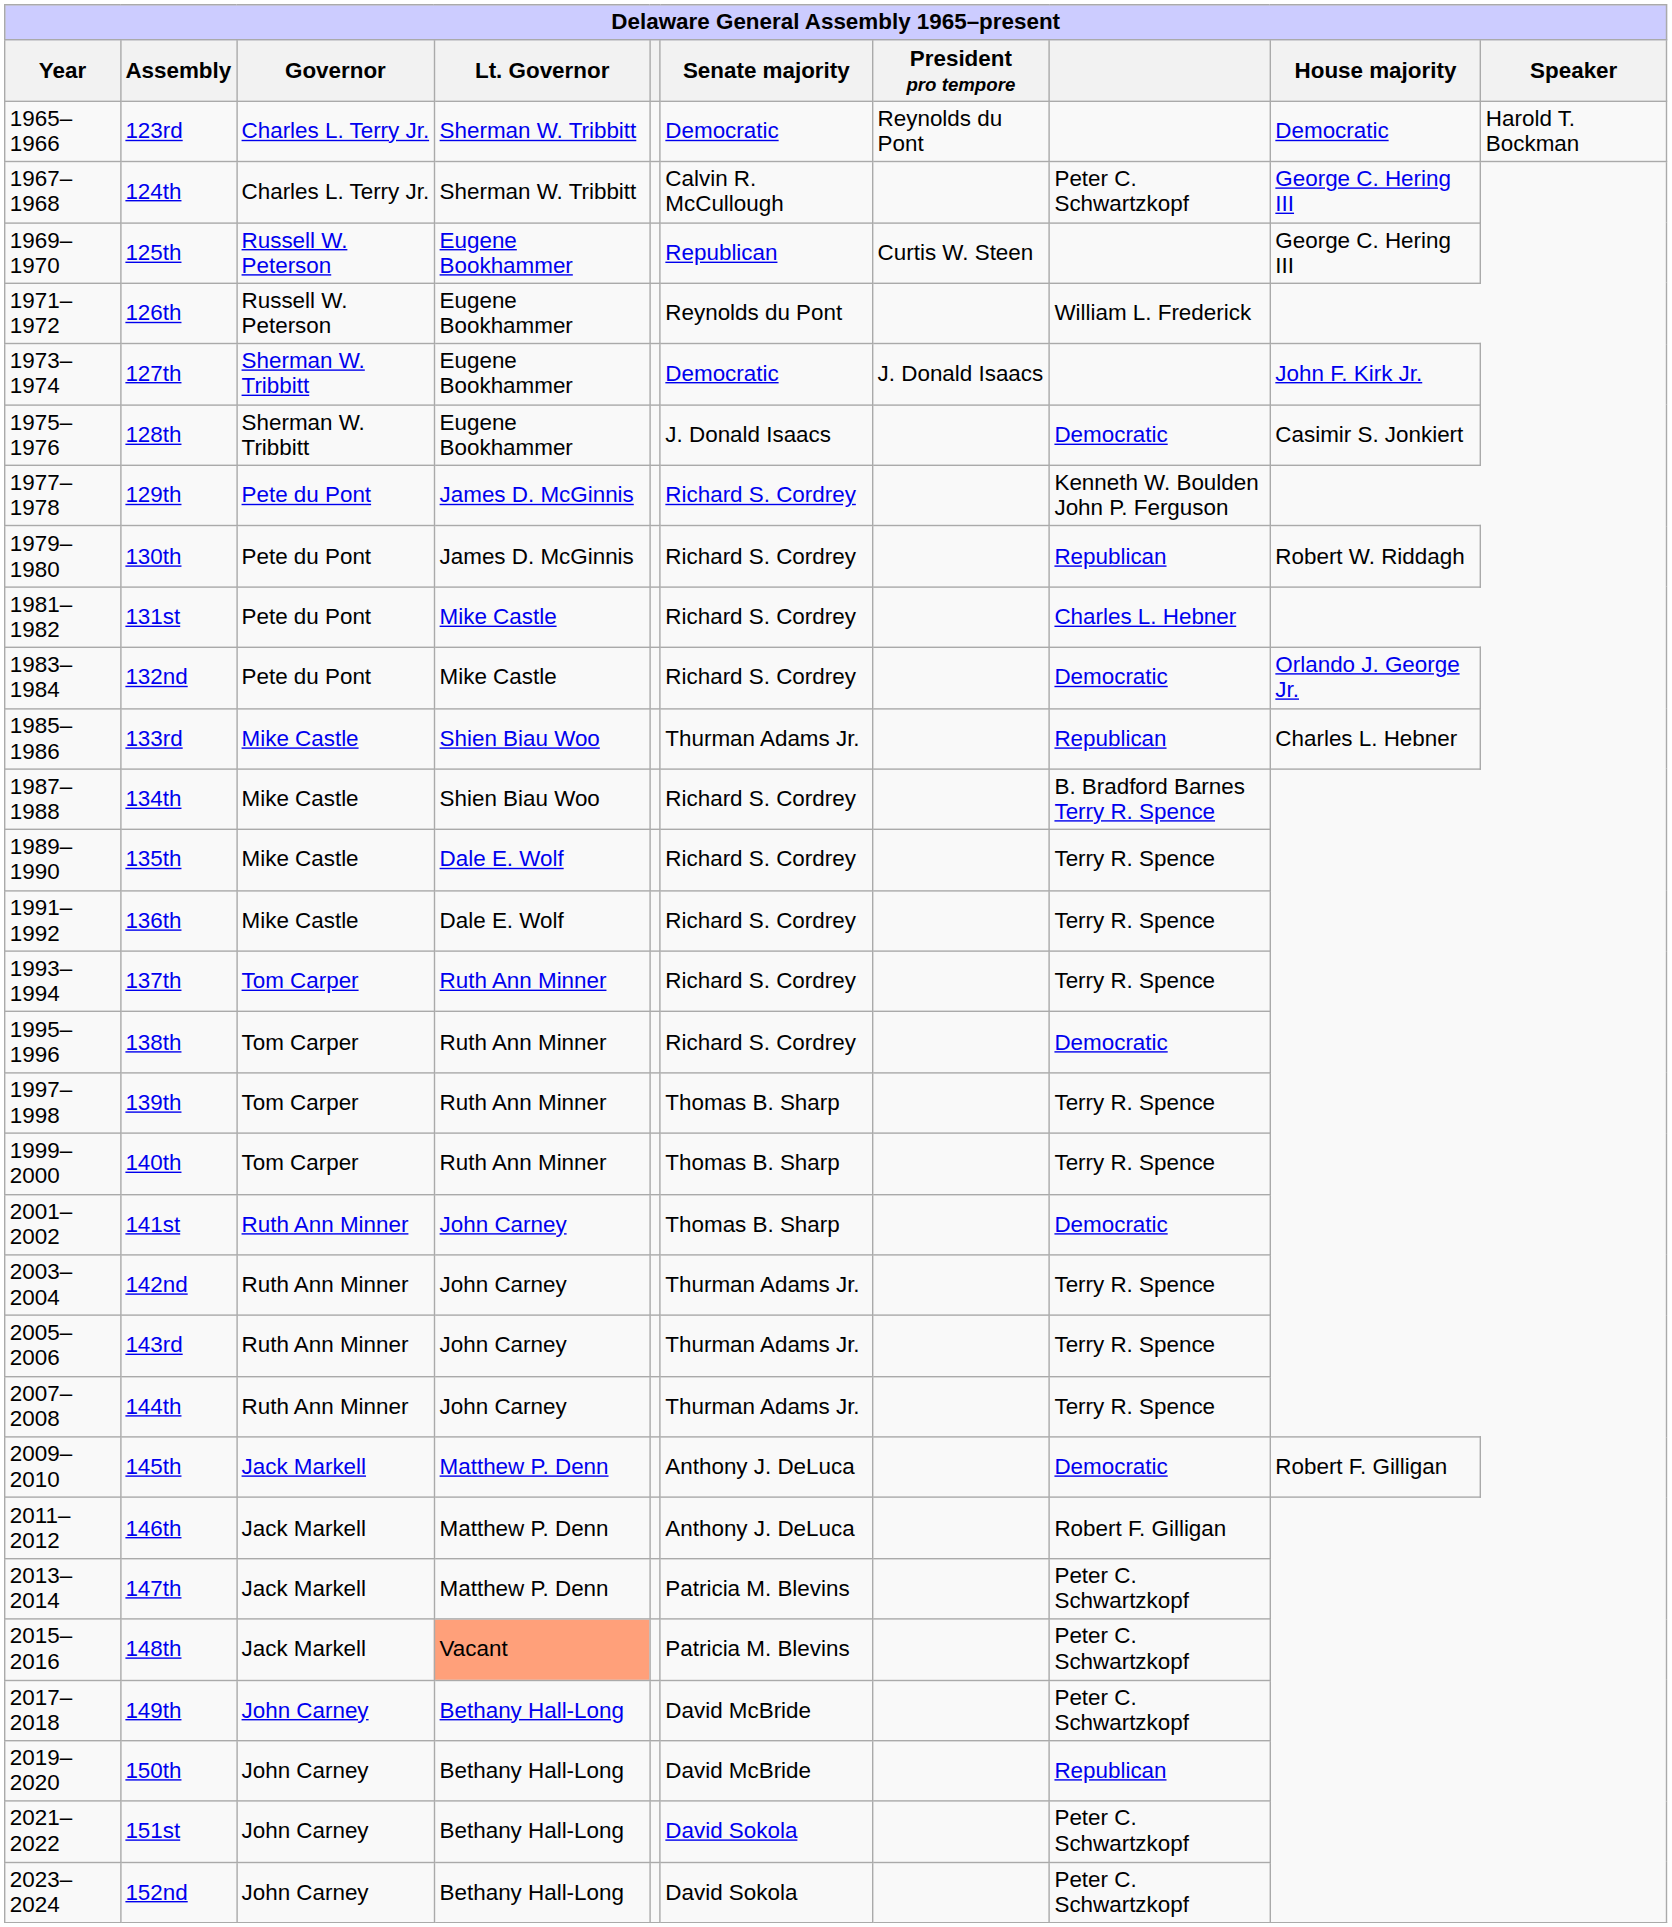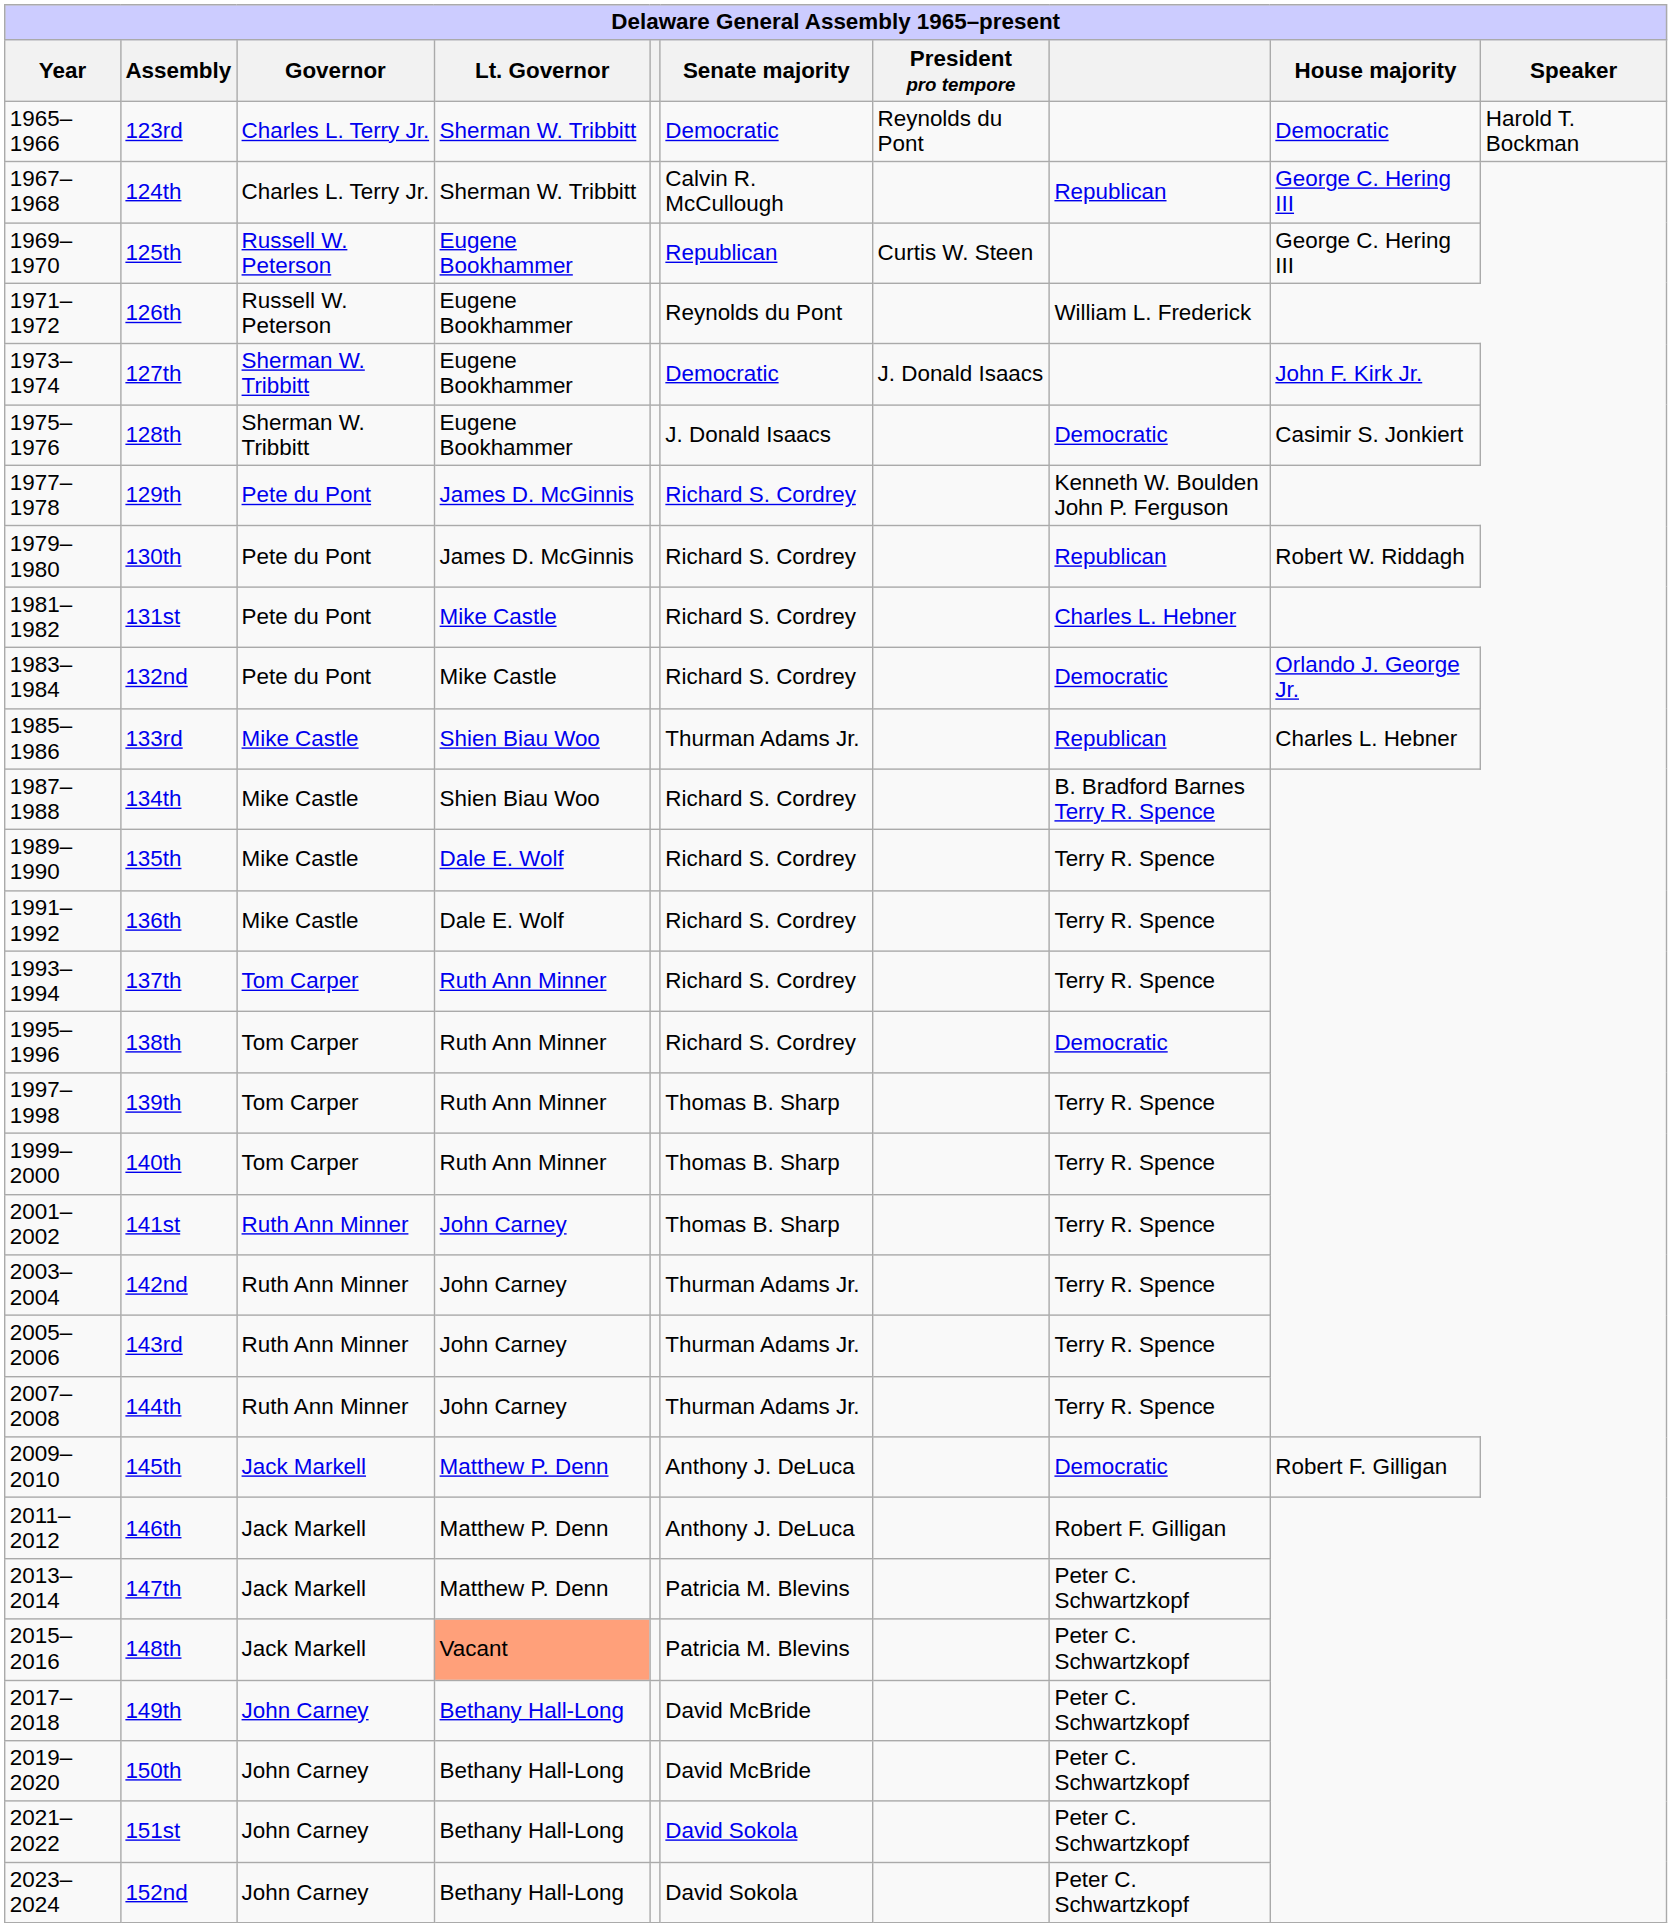124th | column 8: Peter C. Schwartzkopf -> Republican
141st | column 8: Democratic -> Terry R. Spence
150th | column 8: Republican -> Peter C. Schwartzkopf
